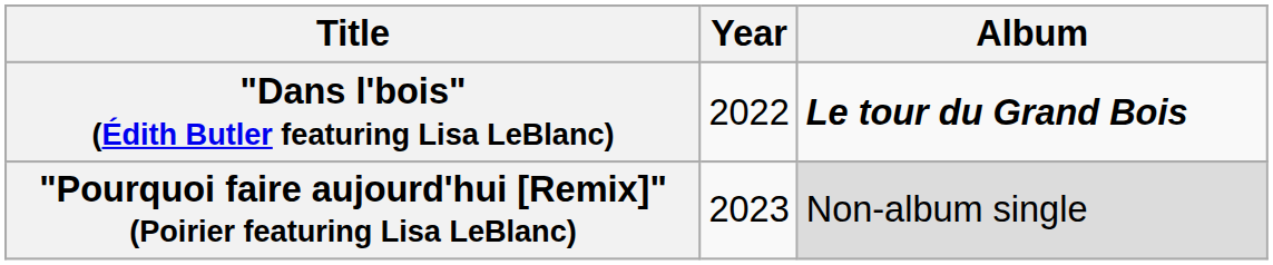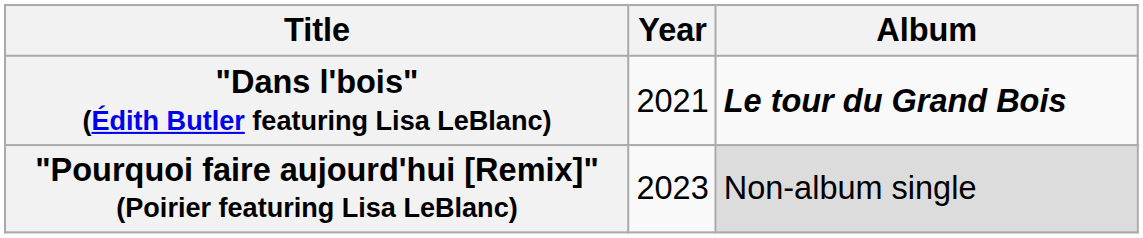"Dans l'bois" (Édith Butler featuring Lisa LeBlanc) | Year: 2022 -> 2021
